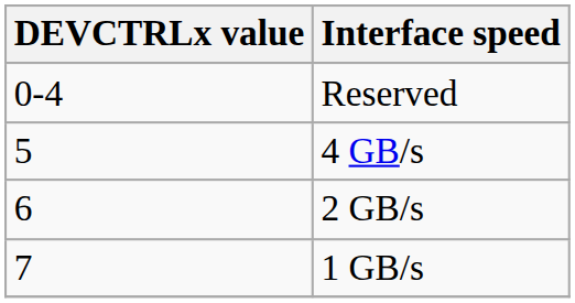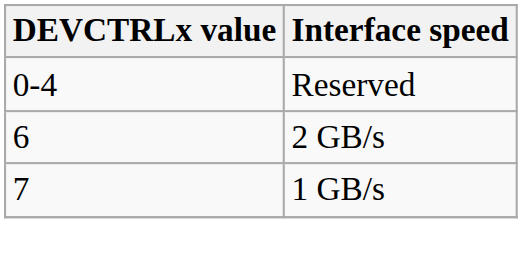- row: 5 | 4 GB/s
